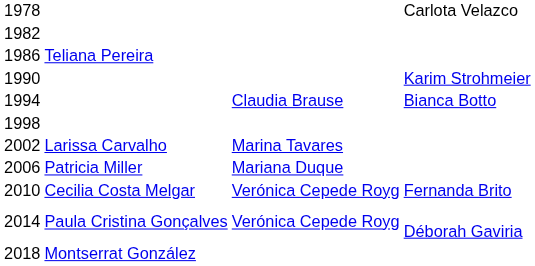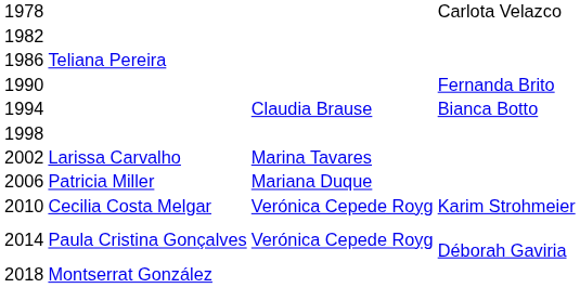1990 | column 4: Karim Strohmeier -> Fernanda Brito
2010 | column 4: Fernanda Brito -> Karim Strohmeier
